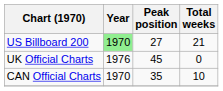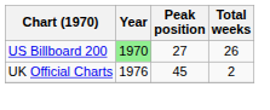US Billboard 200 | Total weeks: 21 -> 26
UK Official Charts | Total weeks: 0 -> 2
- row: CAN Official Charts | 1970 | 35 | 10
